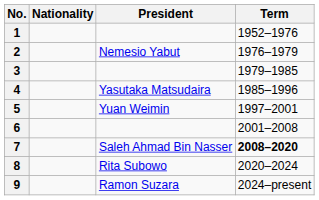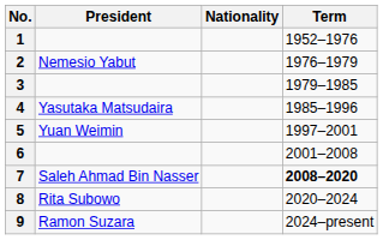columns swapped: President <-> Nationality
